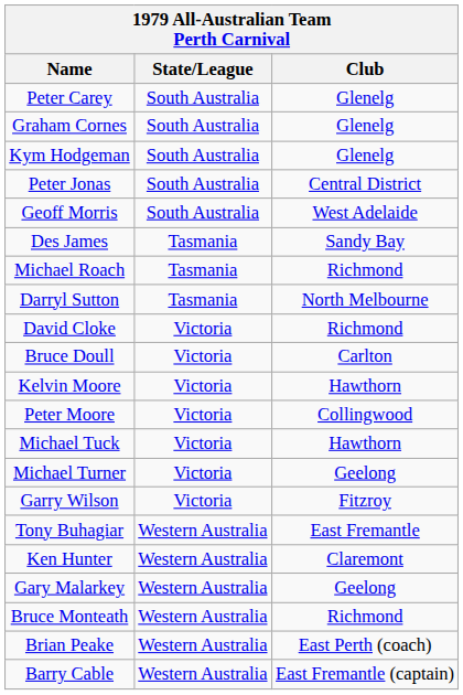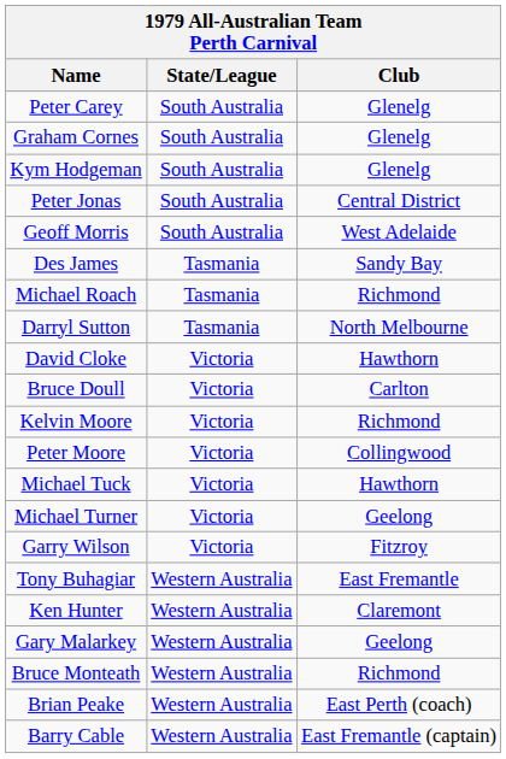David Cloke | Club: Richmond -> Hawthorn
Kelvin Moore | Club: Hawthorn -> Richmond
